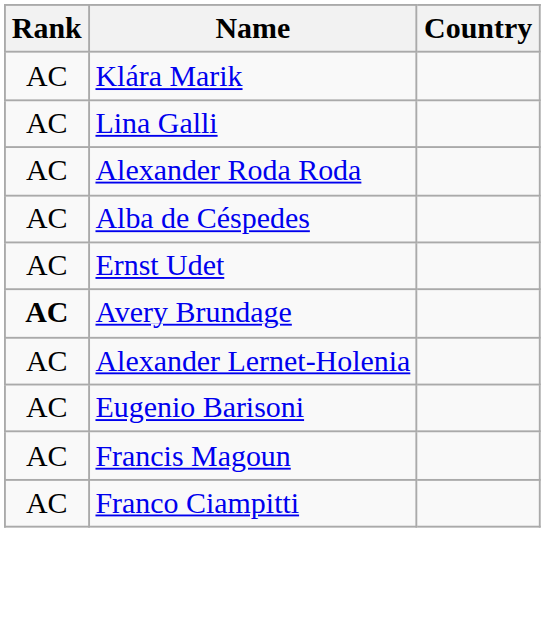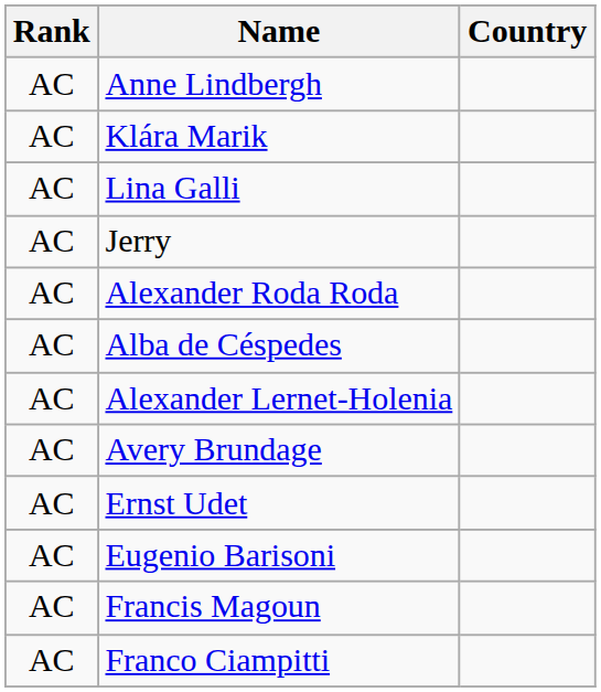+ row: AC | Anne Lindbergh
+ row: AC | Jerry
rows swapped: Alexander Lernet-Holenia <-> Ernst Udet
Avery Brundage | Rank: bold -> normal
